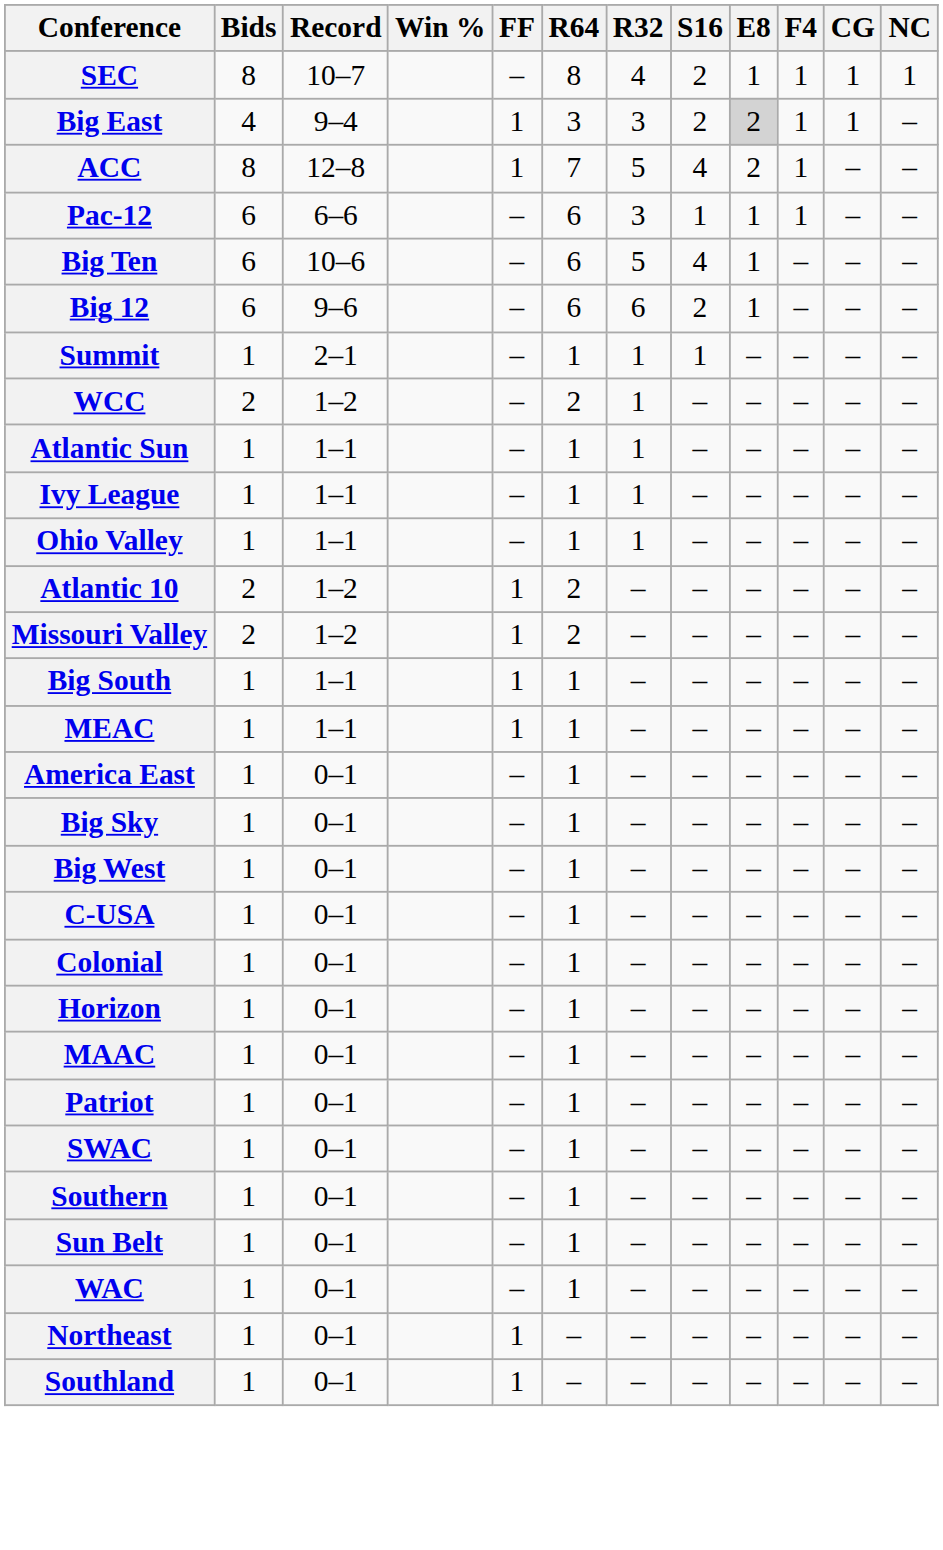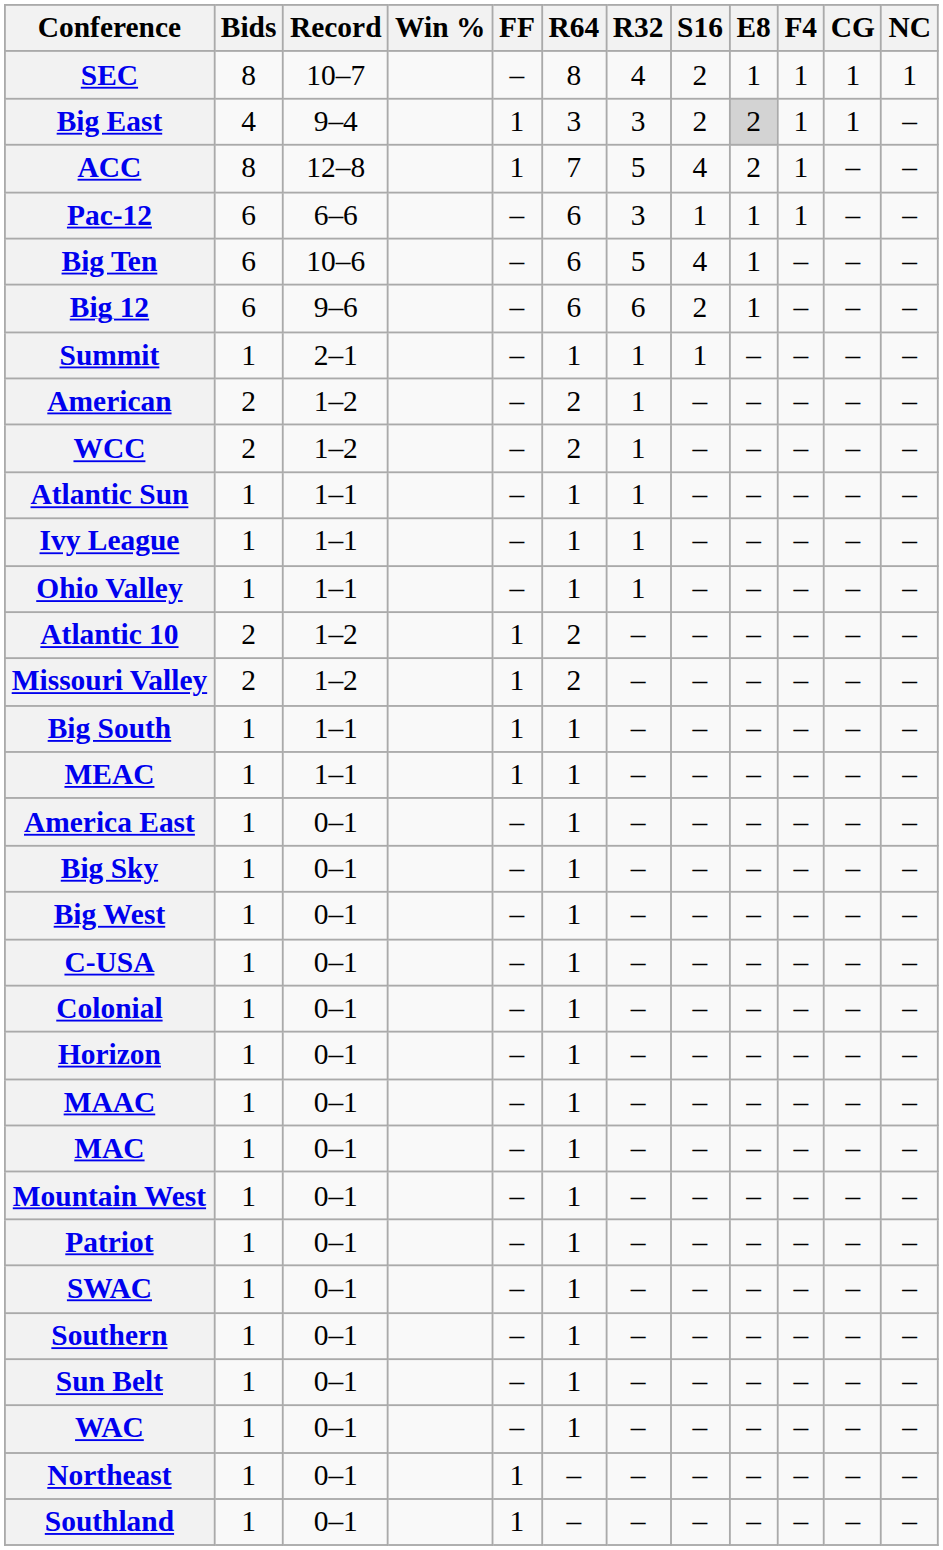+ row: American | 2 | 1–2 | – | 2 | 1 | – | – | – | – | –
+ row: MAC | 1 | 0–1 | – | 1 | – | – | – | – | – | –
+ row: Mountain West | 1 | 0–1 | – | 1 | – | – | – | – | – | –
